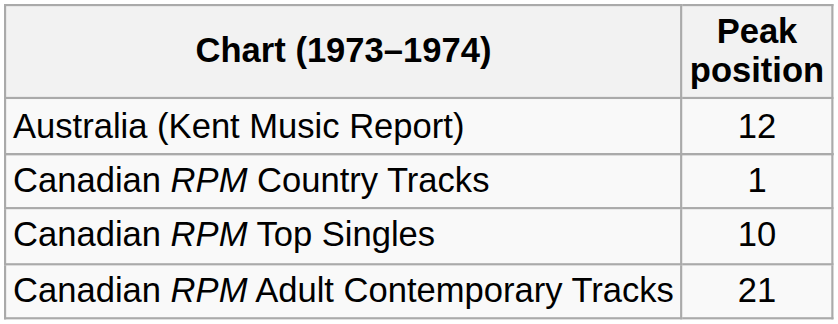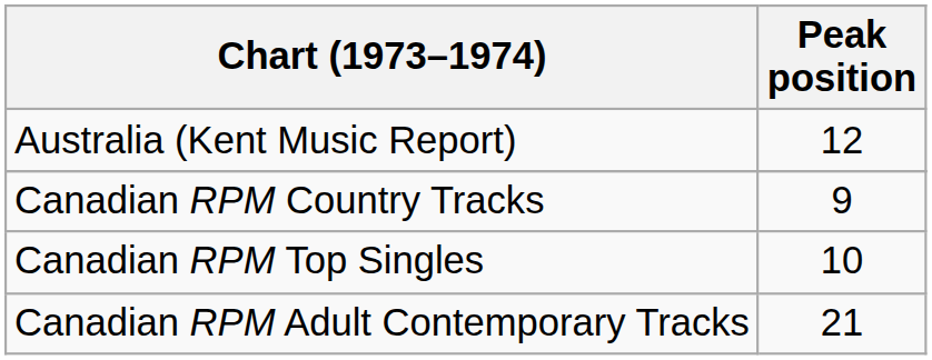Canadian RPM Country Tracks | Peak position: 1 -> 9
